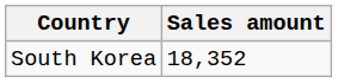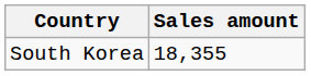South Korea | Sales amount: 18,352 -> 18,355
